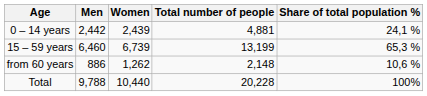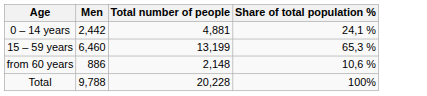- column: Women | 2,439 | 6,739 | 1,262 | 10,440
